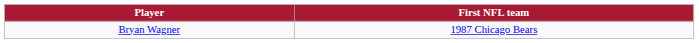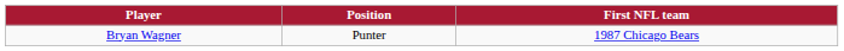+ column: Position | Punter
